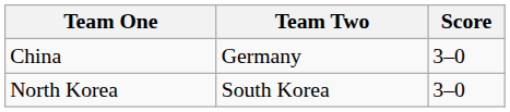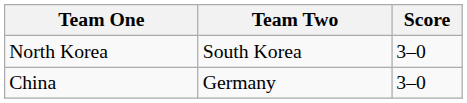rows swapped: North Korea <-> China
